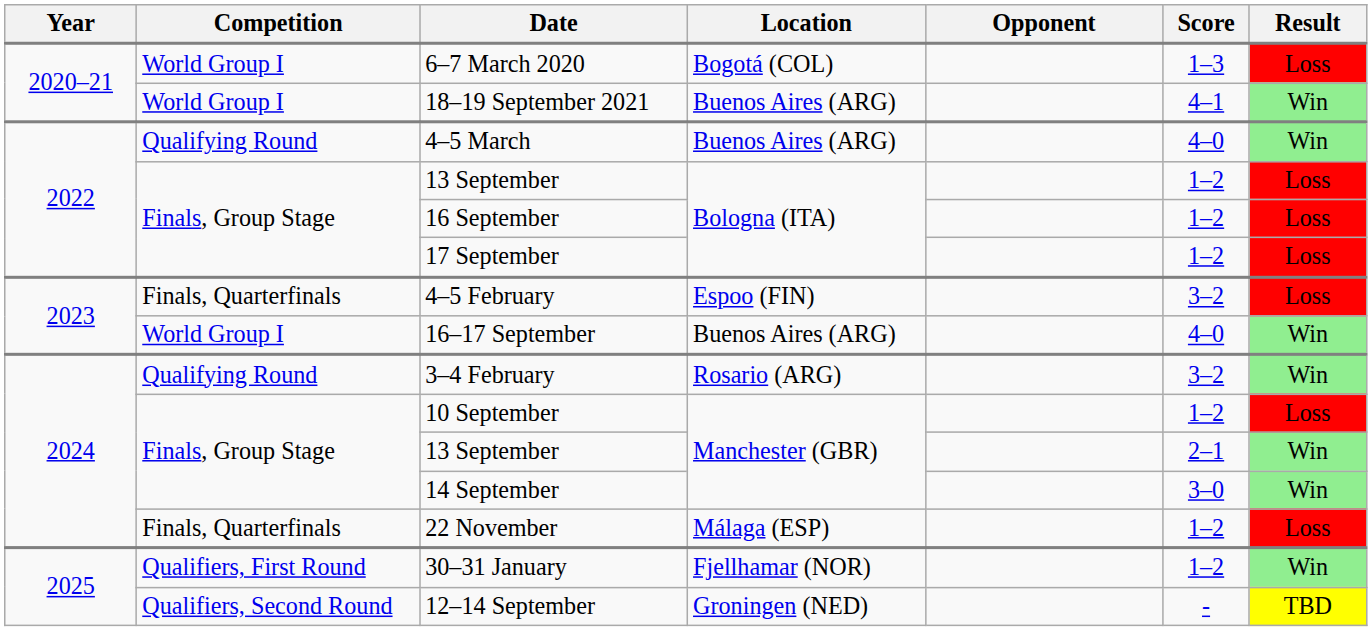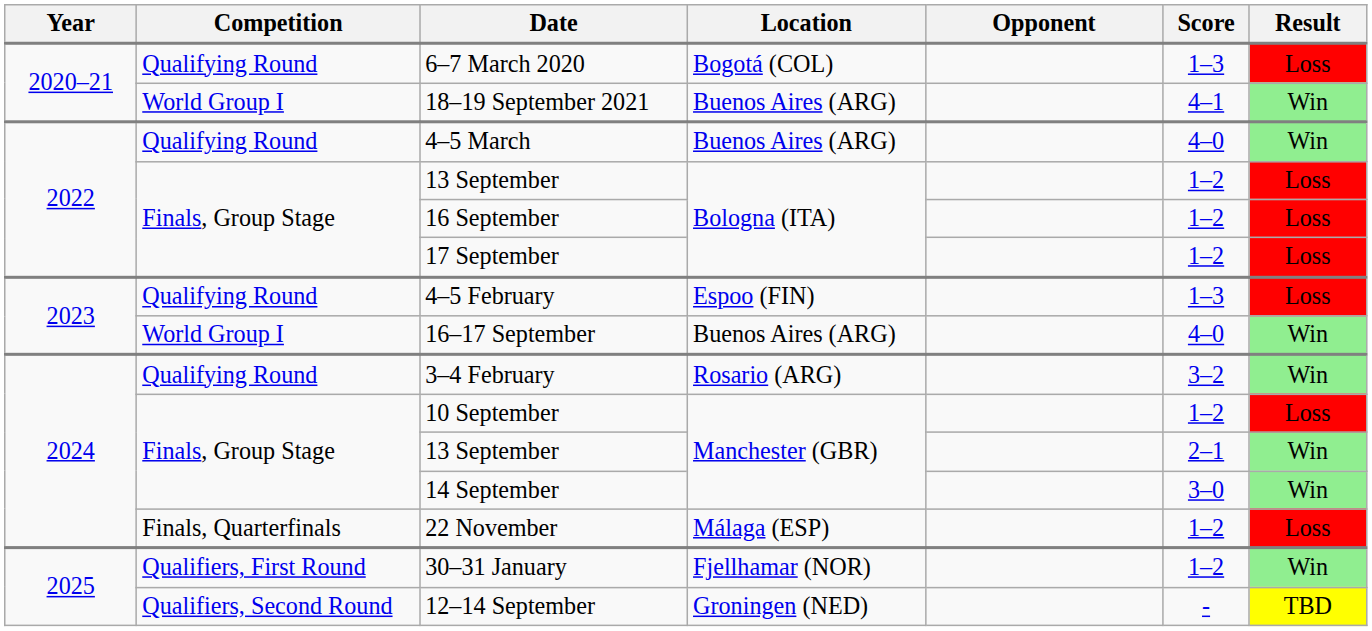6–7 March 2020 | Competition: World Group I -> Qualifying Round
4–5 February | Competition: Finals, Quarterfinals -> Qualifying Round
4–5 February | Score: 3–2 -> 1–3
